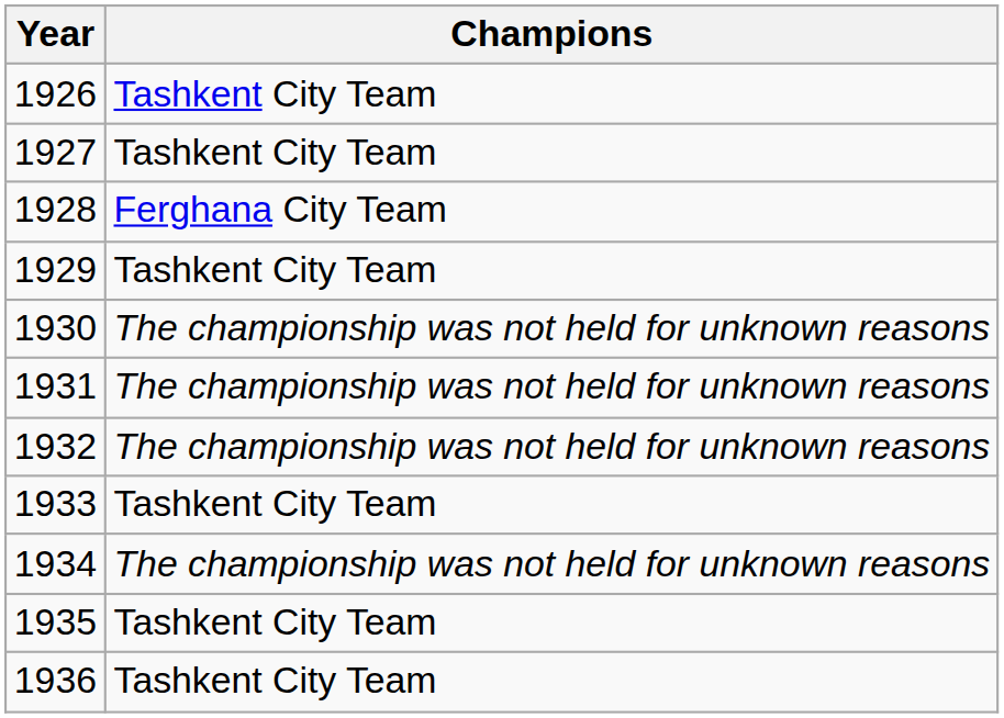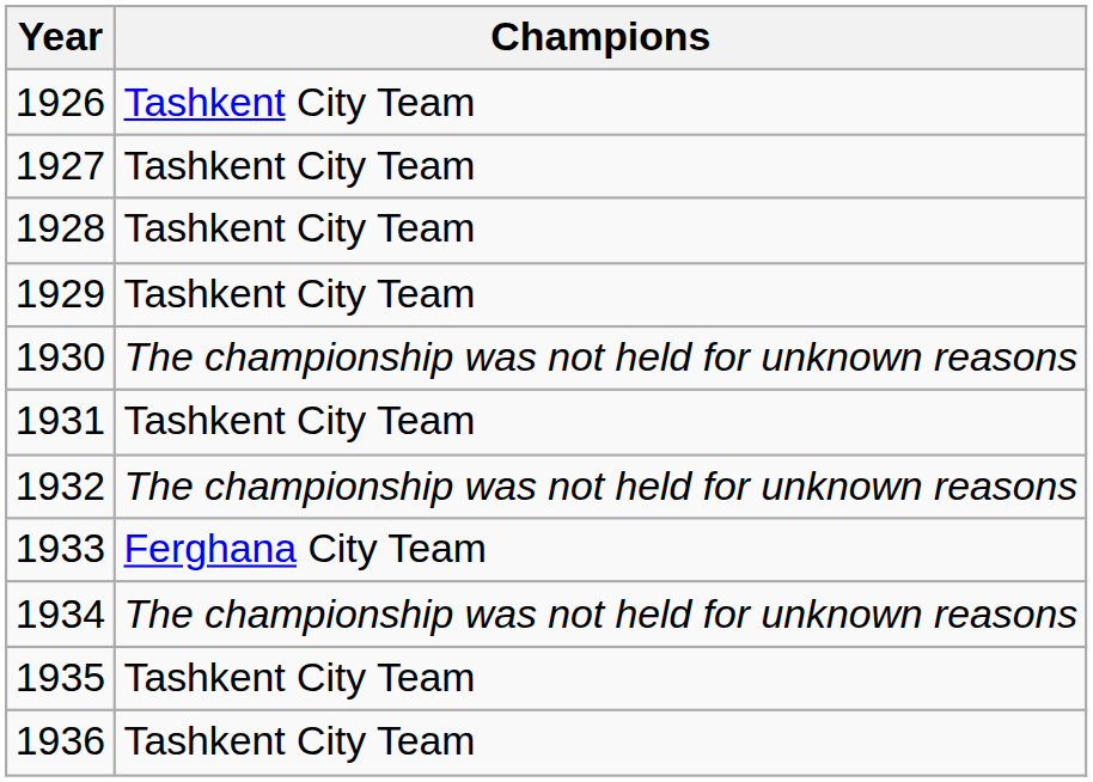1928 | Champions: Ferghana City Team -> Tashkent City Team
1931 | Champions: The championship was not held for unknown reasons -> Tashkent City Team
1933 | Champions: Tashkent City Team -> Ferghana City Team
